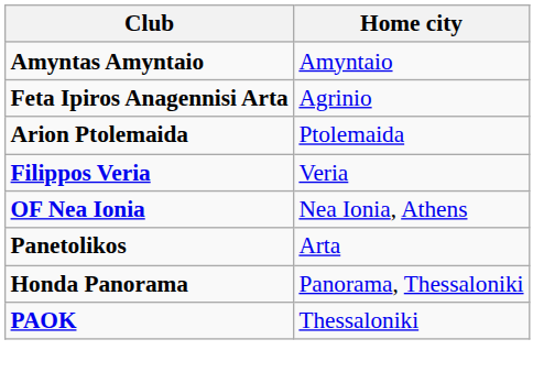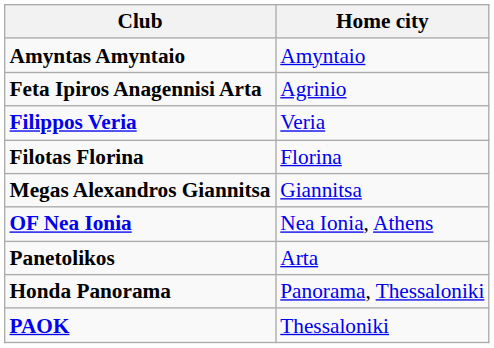- row: Arion Ptolemaida | Ptolemaida
+ row: Filotas Florina | Florina
+ row: Megas Alexandros Giannitsa | Giannitsa
